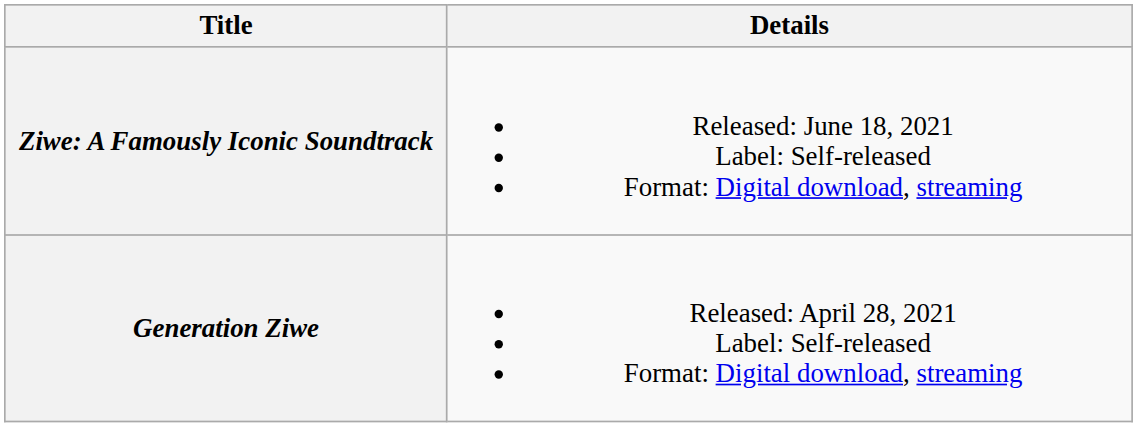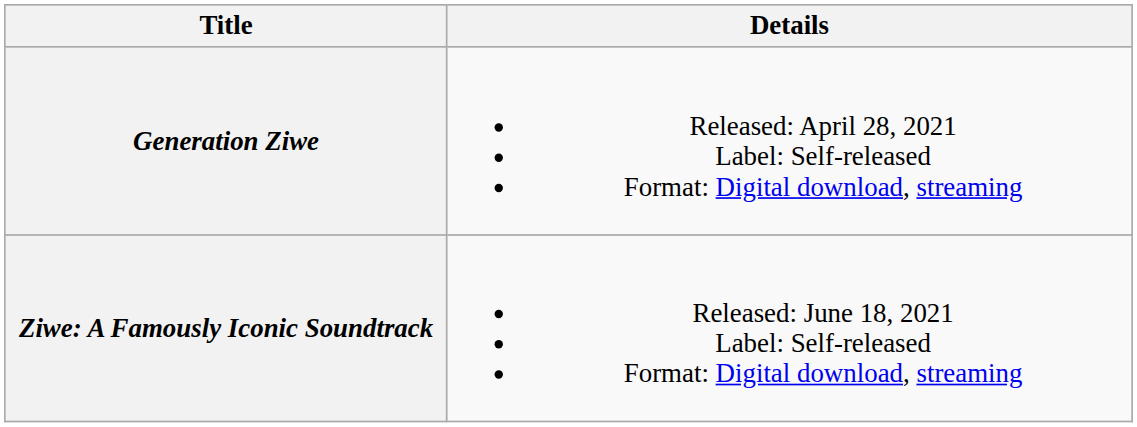rows swapped: Ziwe: A Famously Iconic Soundtrack <-> Generation Ziwe
